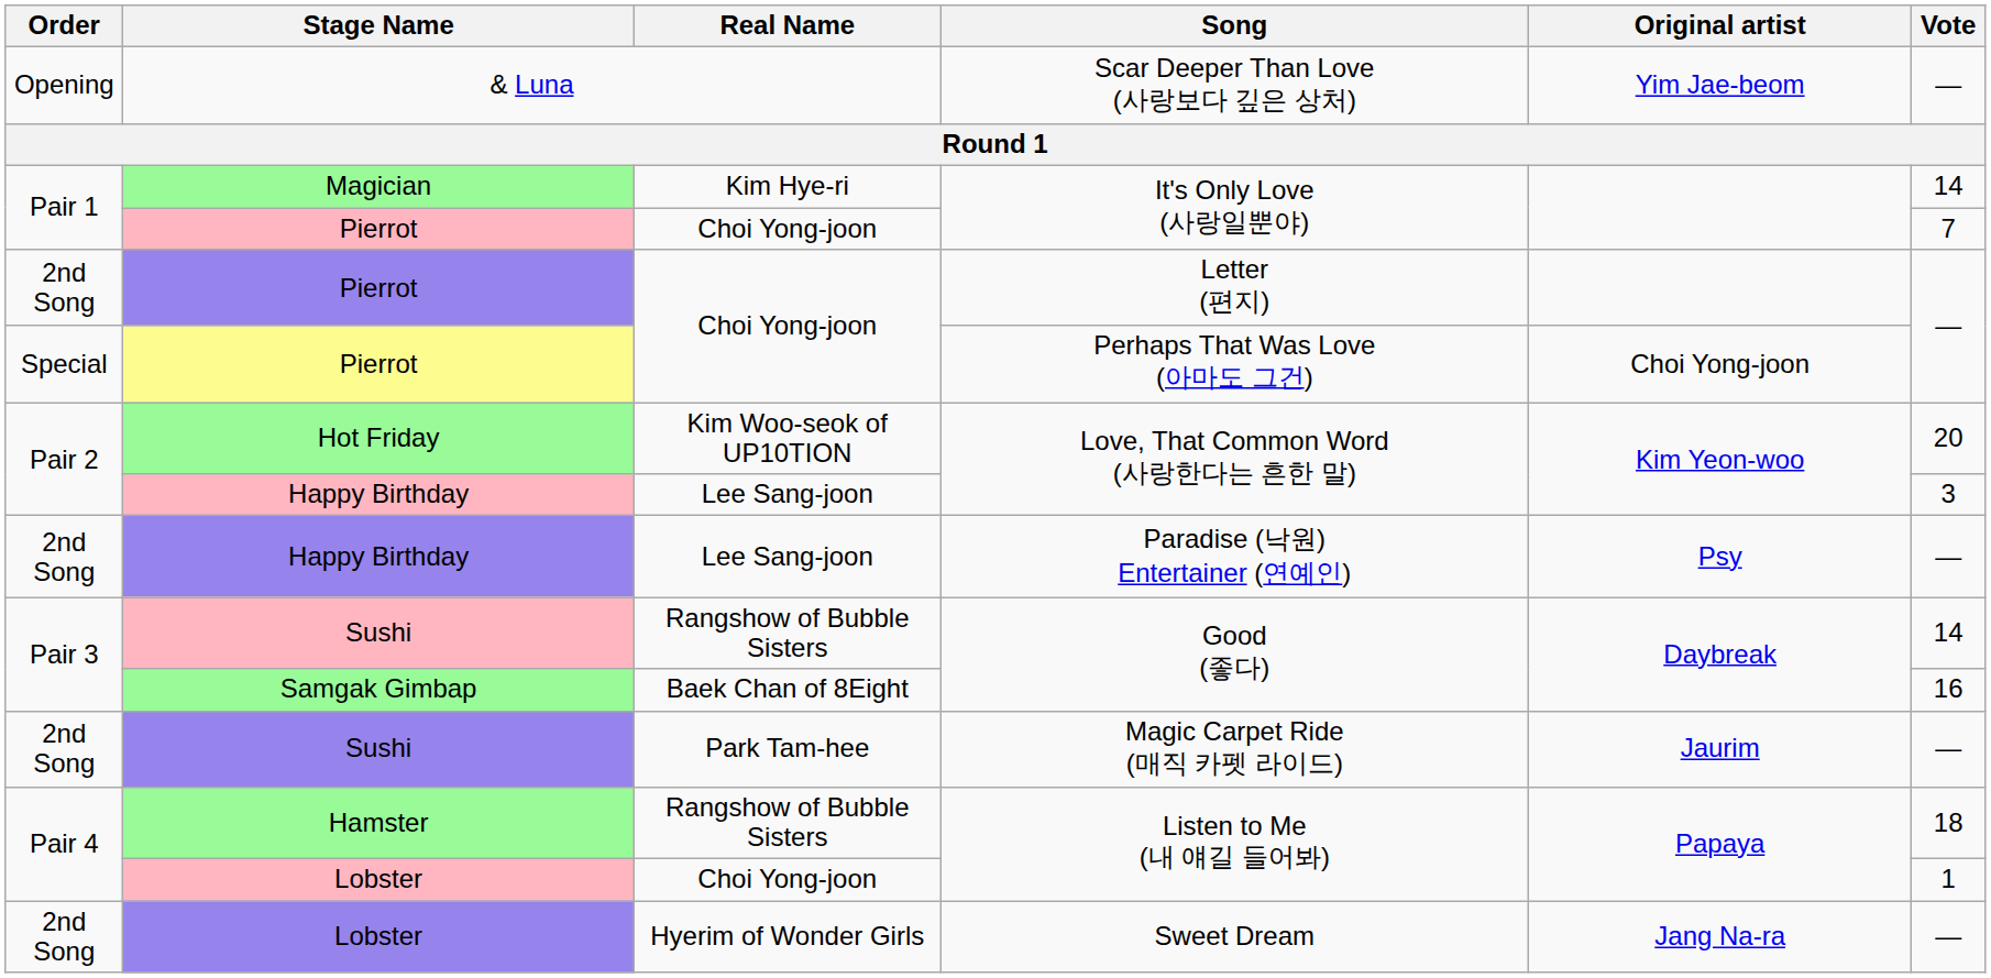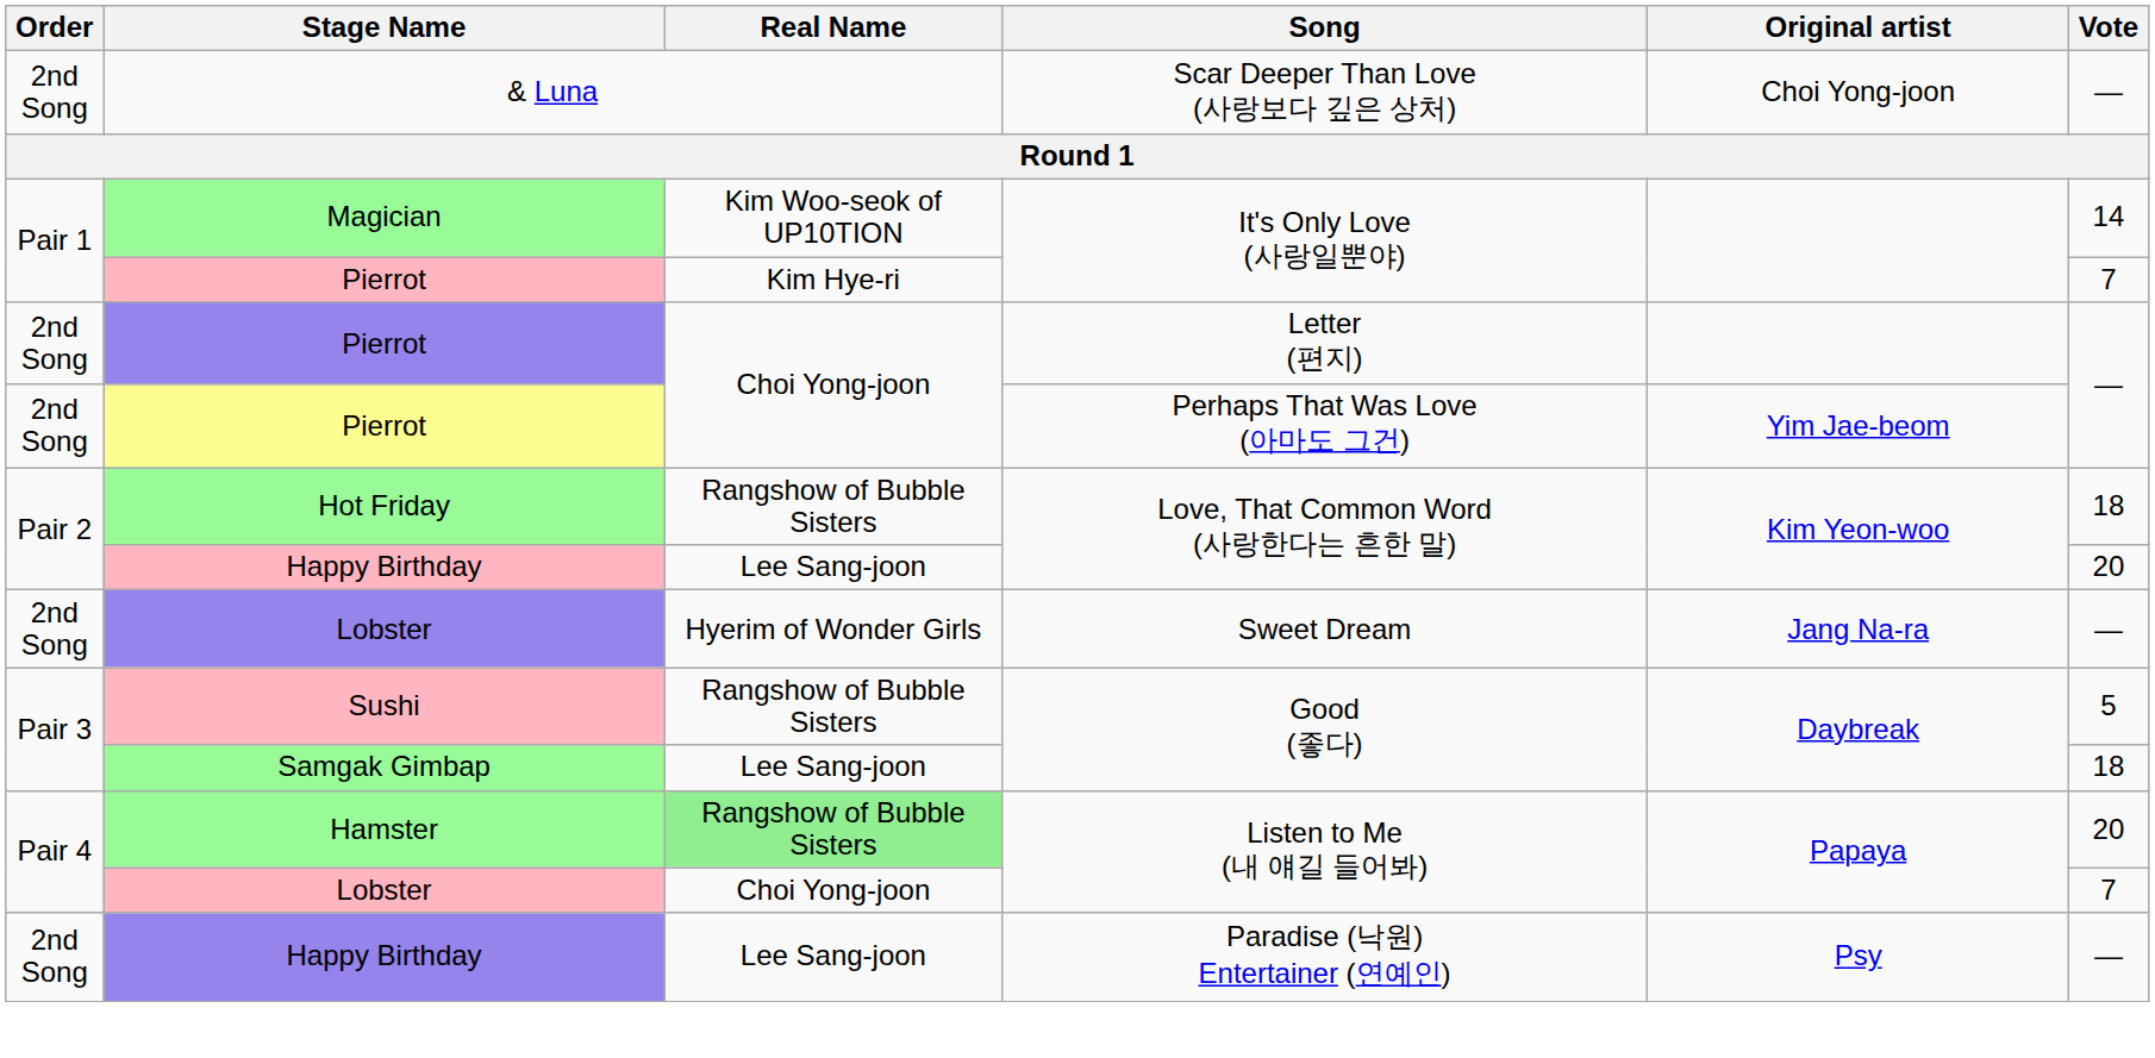Scar Deeper Than Love (사랑보다 깊은 상처) | Order: Opening -> 2nd Song
Scar Deeper Than Love (사랑보다 깊은 상처) | Original artist: Yim Jae-beom -> Choi Yong-joon
Magician / It's Only Love (사랑일뿐야) | Real Name: Kim Hye-ri -> Kim Woo-seok of UP10TION
Pierrot / It's Only Love (사랑일뿐야) | Real Name: Choi Yong-joon -> Kim Hye-ri
Perhaps That Was Love (아마도 그건) | Order: Special -> 2nd Song
Perhaps That Was Love (아마도 그건) | Original artist: Choi Yong-joon -> Yim Jae-beom
Hot Friday / Love, That Common Word (사랑한다는 흔한 말) | Real Name: Kim Woo-seok of UP10TION -> Rangshow of Bubble Sisters
Hot Friday / Love, That Common Word (사랑한다는 흔한 말) | Vote: 20 -> 18
Happy Birthday / Love, That Common Word (사랑한다는 흔한 말) | Vote: 3 -> 20
rows swapped: Paradise (낙원) Entertainer (연예인) <-> Sweet Dream
Sushi / Good (좋다) | Vote: 14 -> 5
Samgak Gimbap / Good (좋다) | Real Name: Baek Chan of 8Eight -> Lee Sang-joon
Samgak Gimbap / Good (좋다) | Vote: 16 -> 18
- row: 2nd Song | Sushi | Park Tam-hee | Magic Carpet Ride (매직 카펫 라이드) | Jaurim | —
Hamster / Listen to Me (내 얘길 들어봐) | Real Name: no background -> lightgreen background
Hamster / Listen to Me (내 얘길 들어봐) | Vote: 18 -> 20
Lobster / Listen to Me (내 얘길 들어봐) | Vote: 1 -> 7
